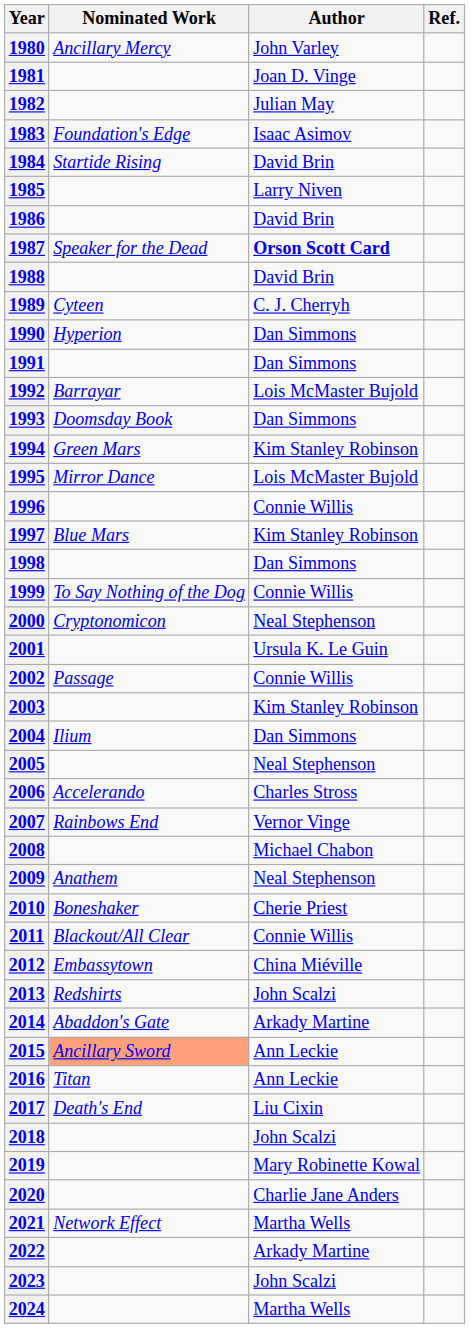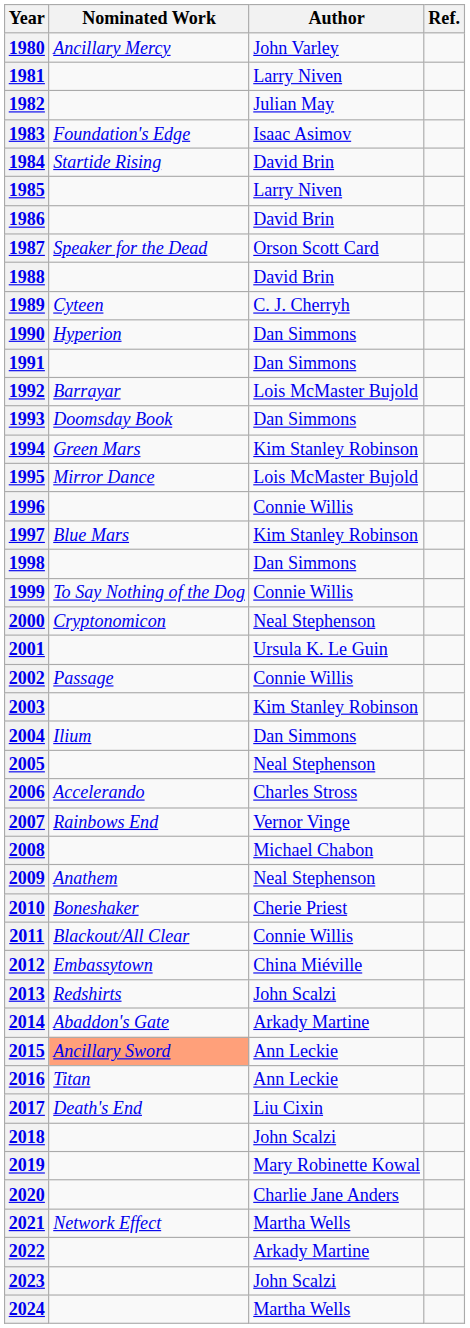1981 | Author: Joan D. Vinge -> Larry Niven
1987 | Author: bold -> normal
